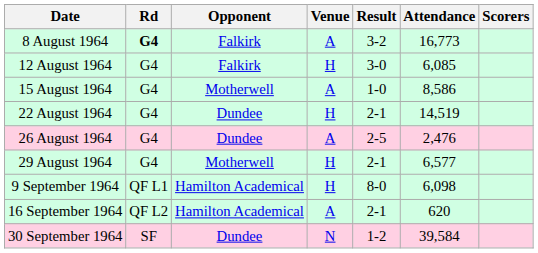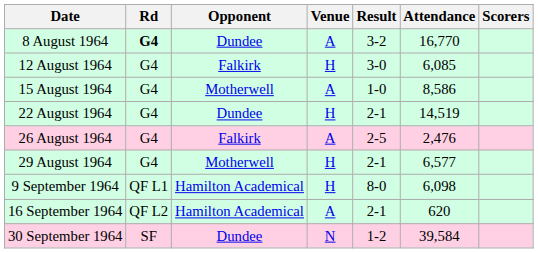8 August 1964 | Opponent: Falkirk -> Dundee
8 August 1964 | Attendance: 16,773 -> 16,770
26 August 1964 | Opponent: Dundee -> Falkirk
